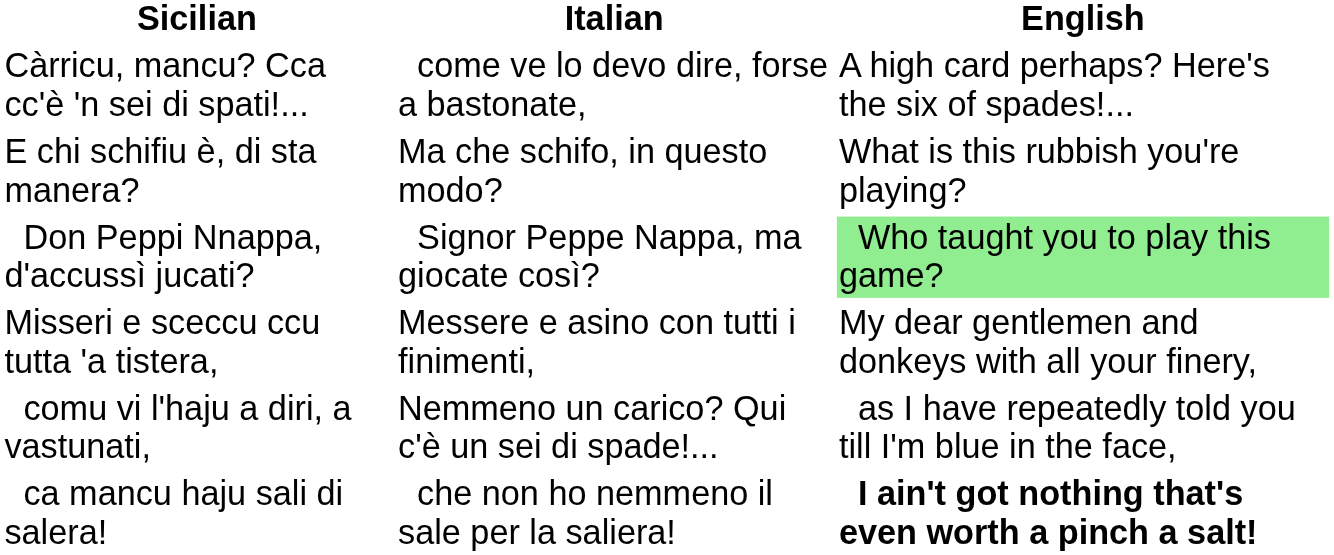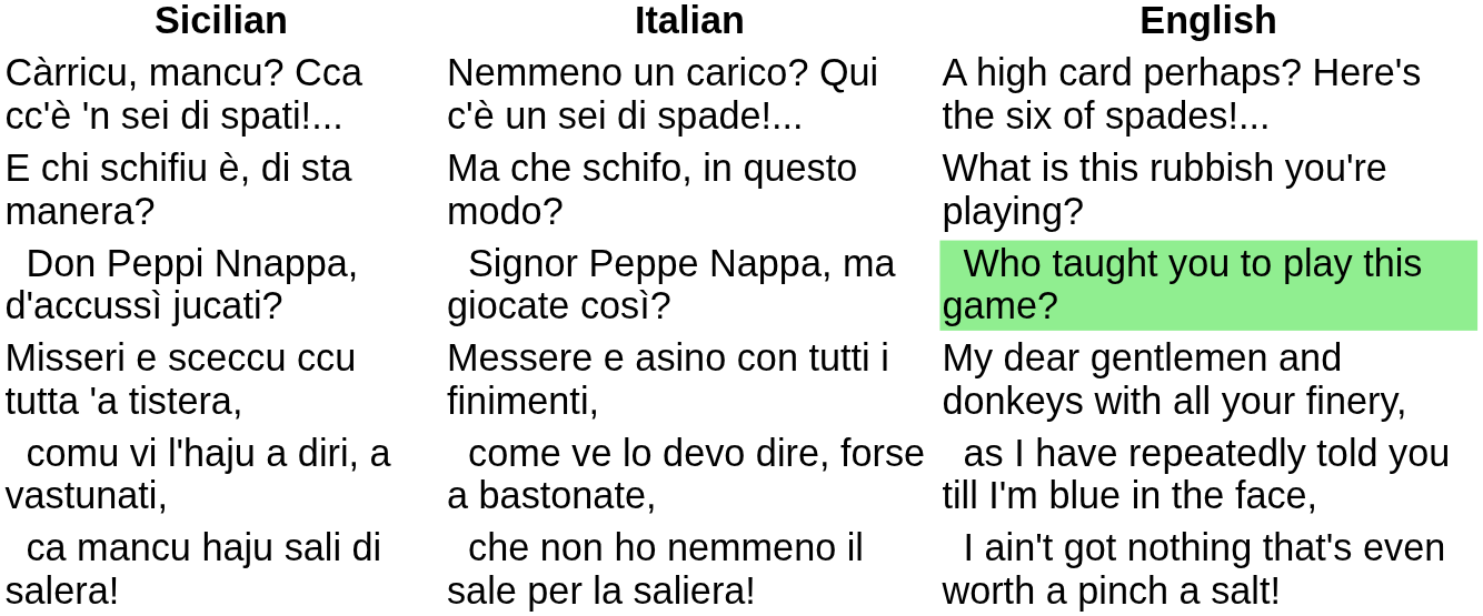Càrricu, mancu? Cca cc'è 'n sei di spati!... | Italian: come ve lo devo dire, forse a bastonate, -> Nemmeno un carico? Qui c'è un sei di spade!...
comu vi l'haju a diri, a vastunati, | Italian: Nemmeno un carico? Qui c'è un sei di spade!... -> come ve lo devo dire, forse a bastonate,
ca mancu haju sali di salera! | English: bold -> normal
